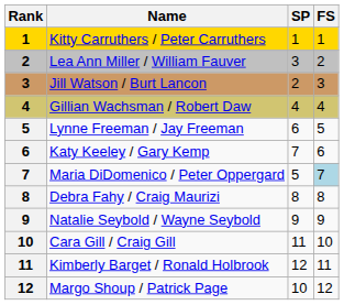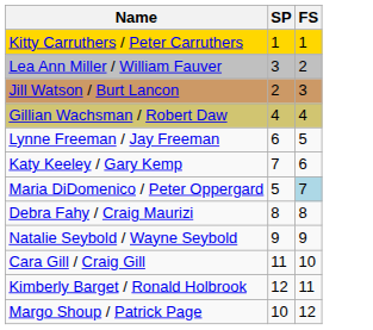- column: Rank | 1 | 2 | 3 | 4 | 5 | 6 | 7 | 8 | 9 | 10 | 11 | 12
